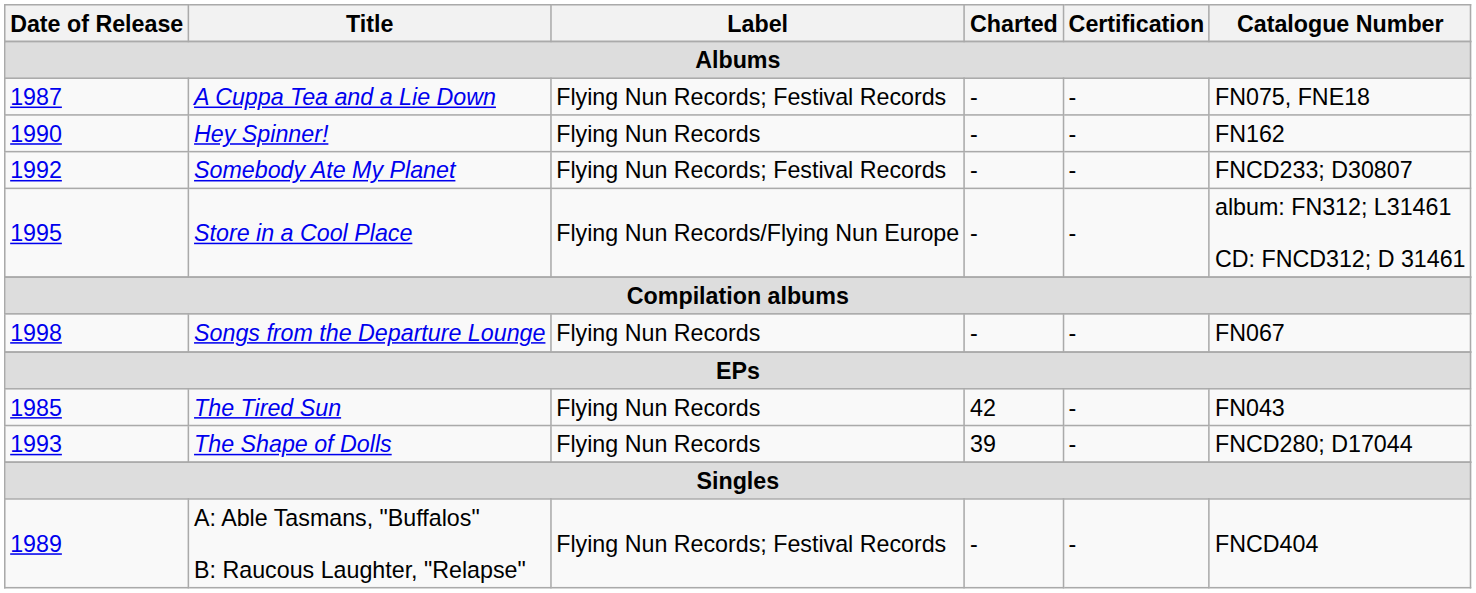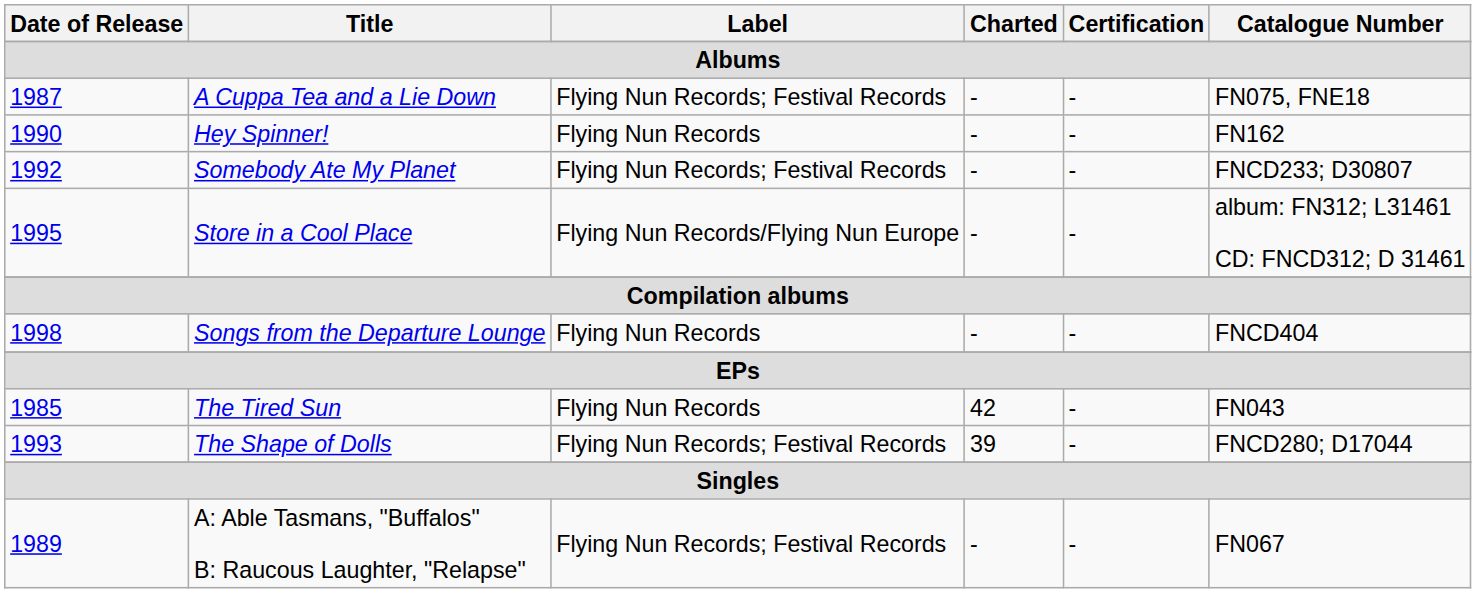Songs from the Departure Lounge | Catalogue Number: FN067 -> FNCD404
The Shape of Dolls | Label: Flying Nun Records -> Flying Nun Records; Festival Records
A: Able Tasmans, "Buffalos" B: Raucous Laughter, "Relapse" | Catalogue Number: FNCD404 -> FN067
